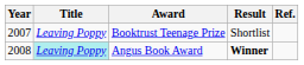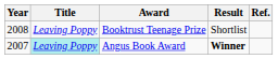Booktrust Teenage Prize | Year: 2007 -> 2008
Angus Book Award | Year: 2008 -> 2007
